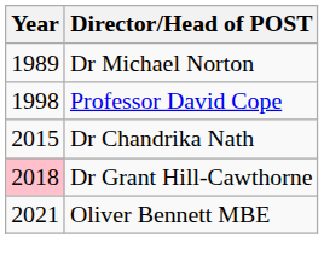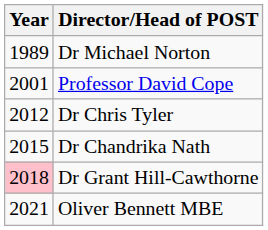Professor David Cope | Year: 1998 -> 2001
+ row: 2012 | Dr Chris Tyler
